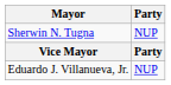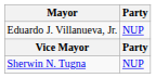rows swapped: Eduardo J. Villanueva, Jr. <-> Sherwin N. Tugna
